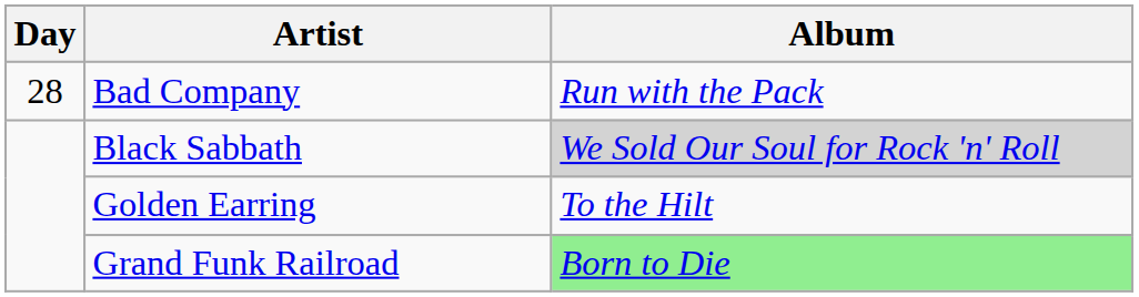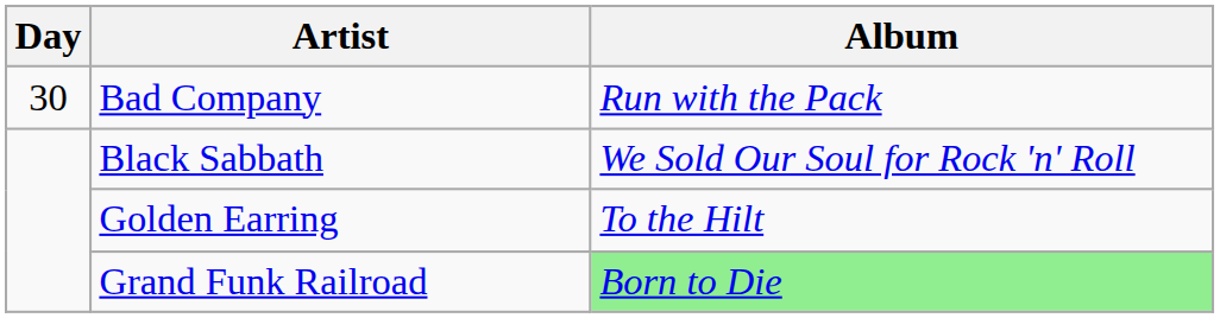Bad Company | Day: 28 -> 30
Black Sabbath | Album: lightgrey background -> no background
